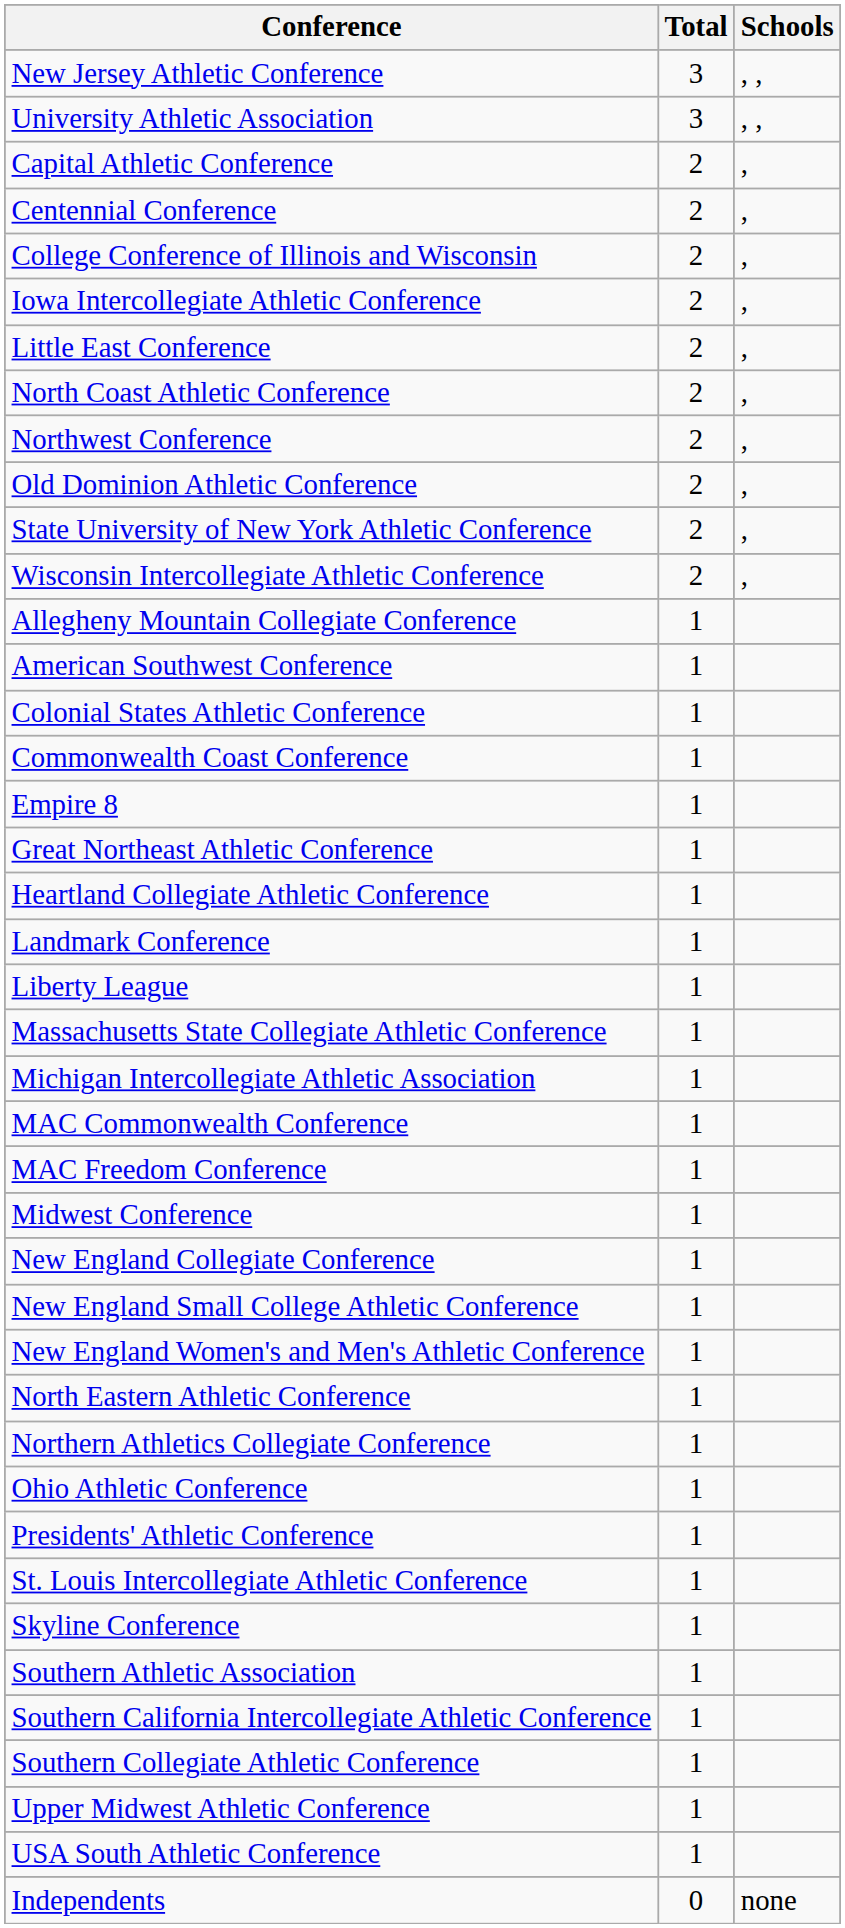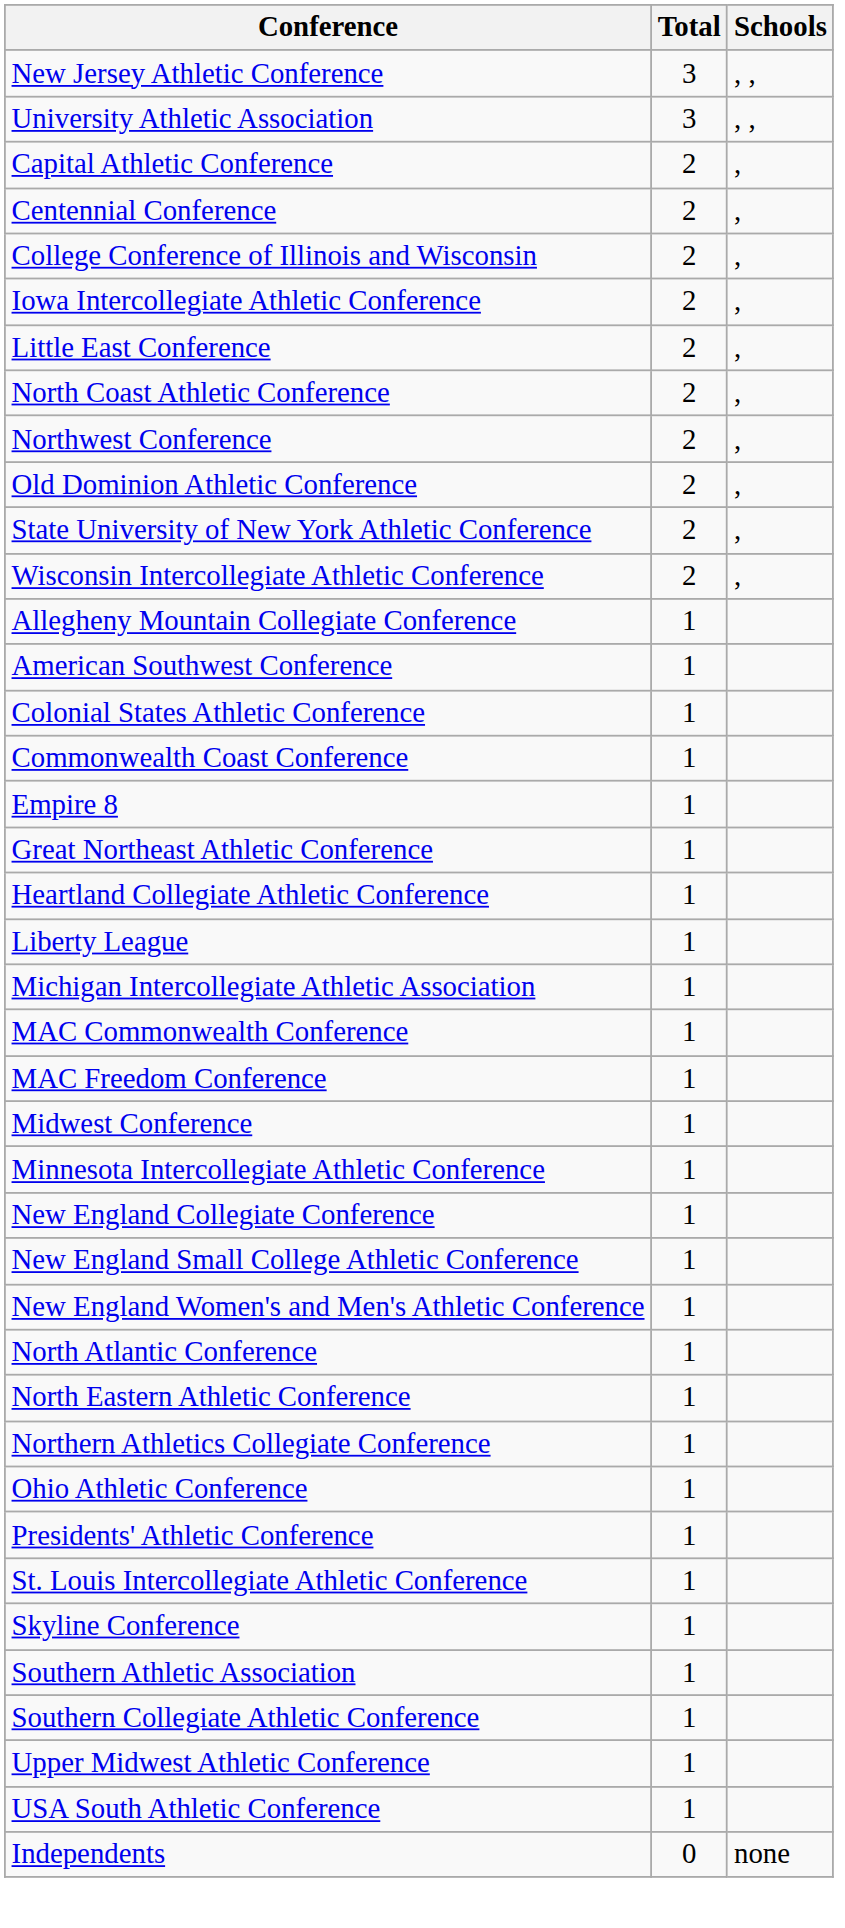- row: Landmark Conference | 1
- row: Massachusetts State Collegiate Athletic Conference | 1
+ row: Minnesota Intercollegiate Athletic Conference | 1
+ row: North Atlantic Conference | 1
- row: Southern California Intercollegiate Athletic Conference | 1
